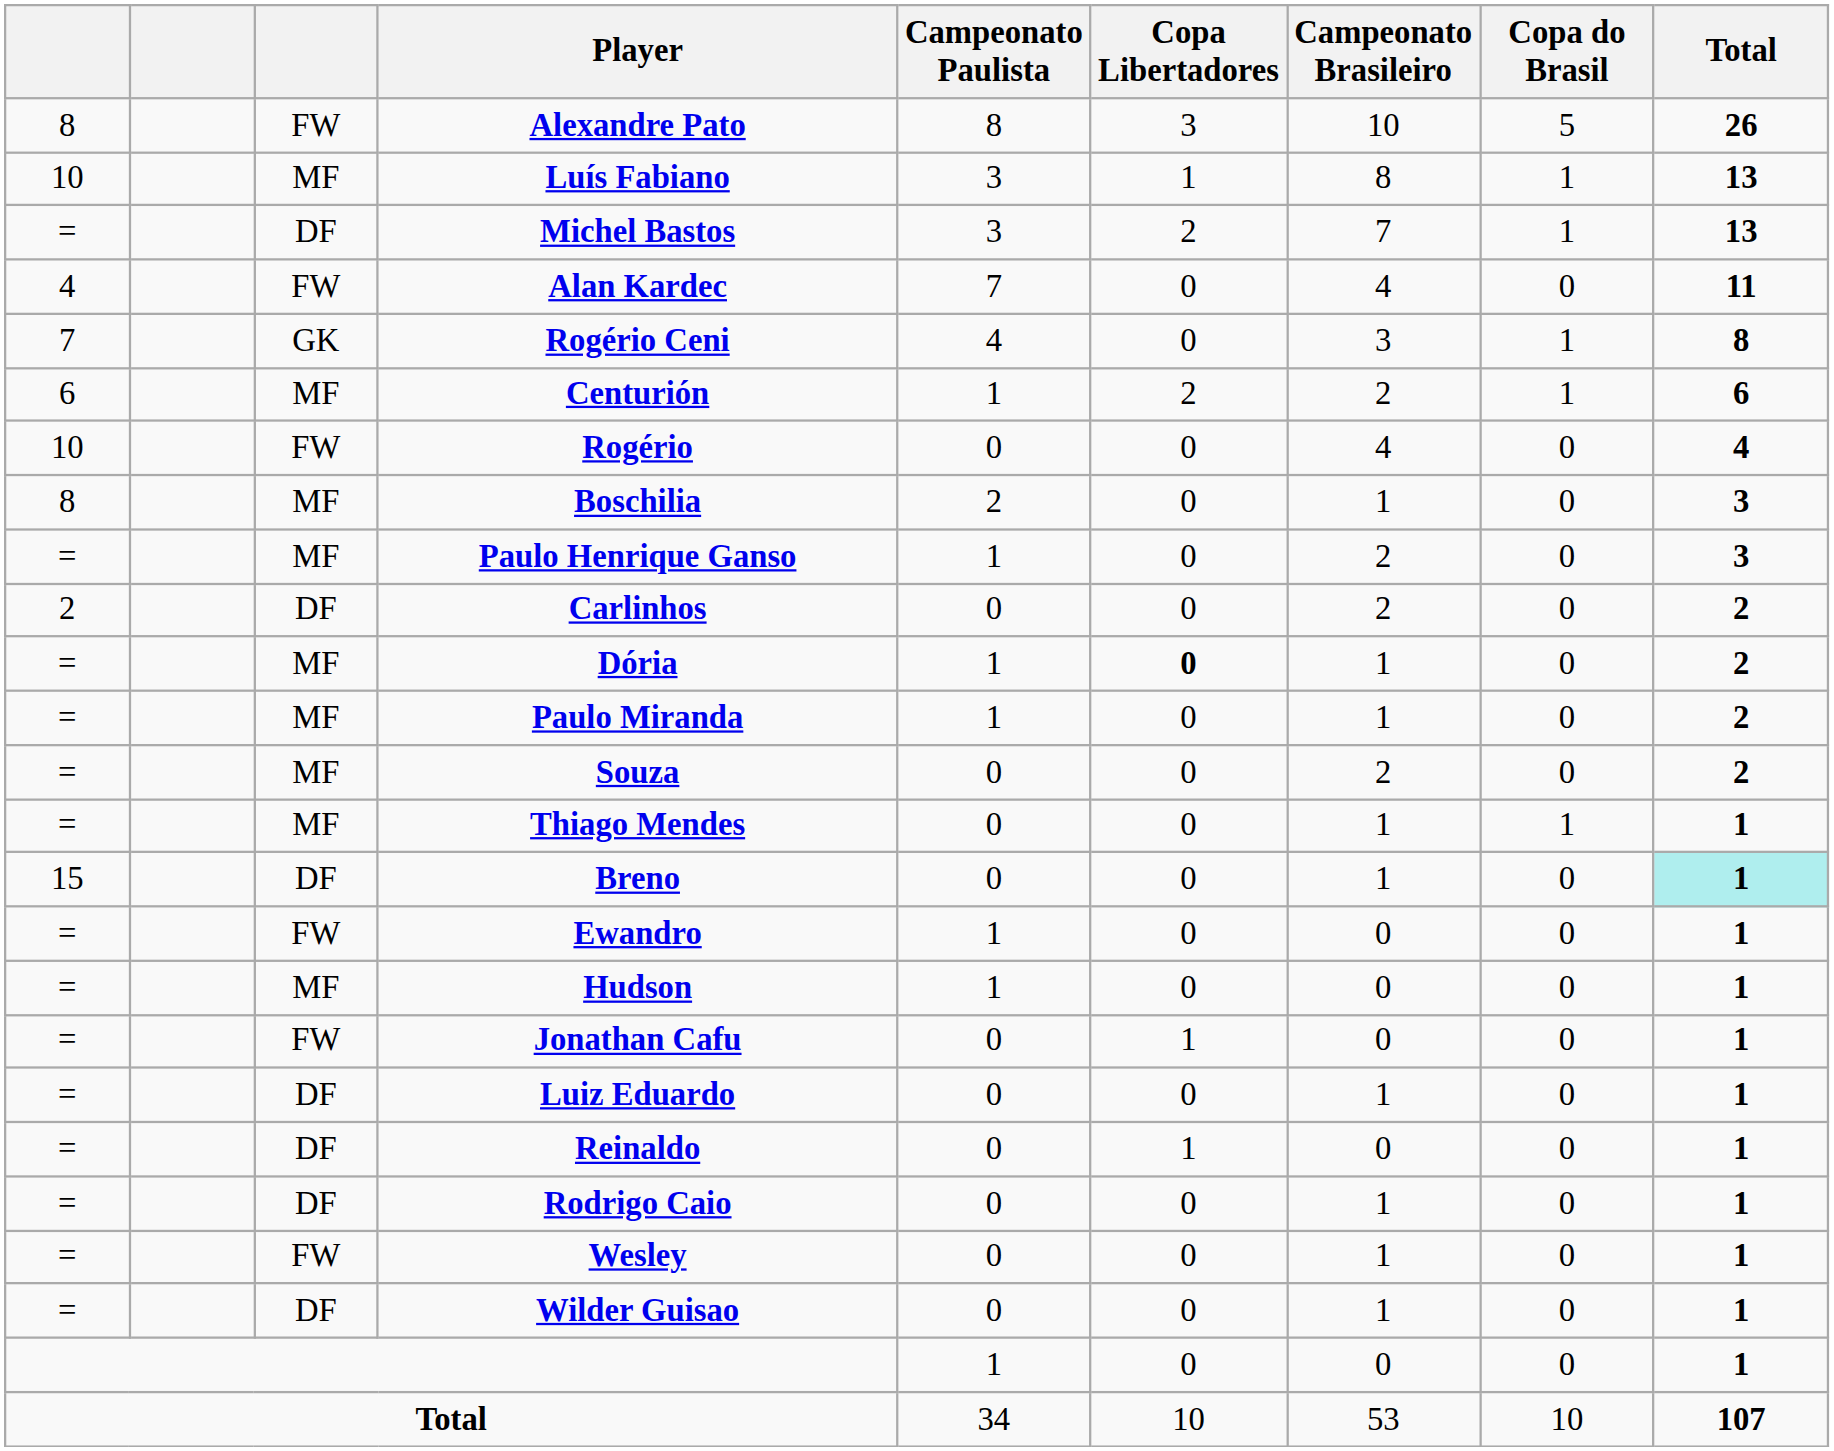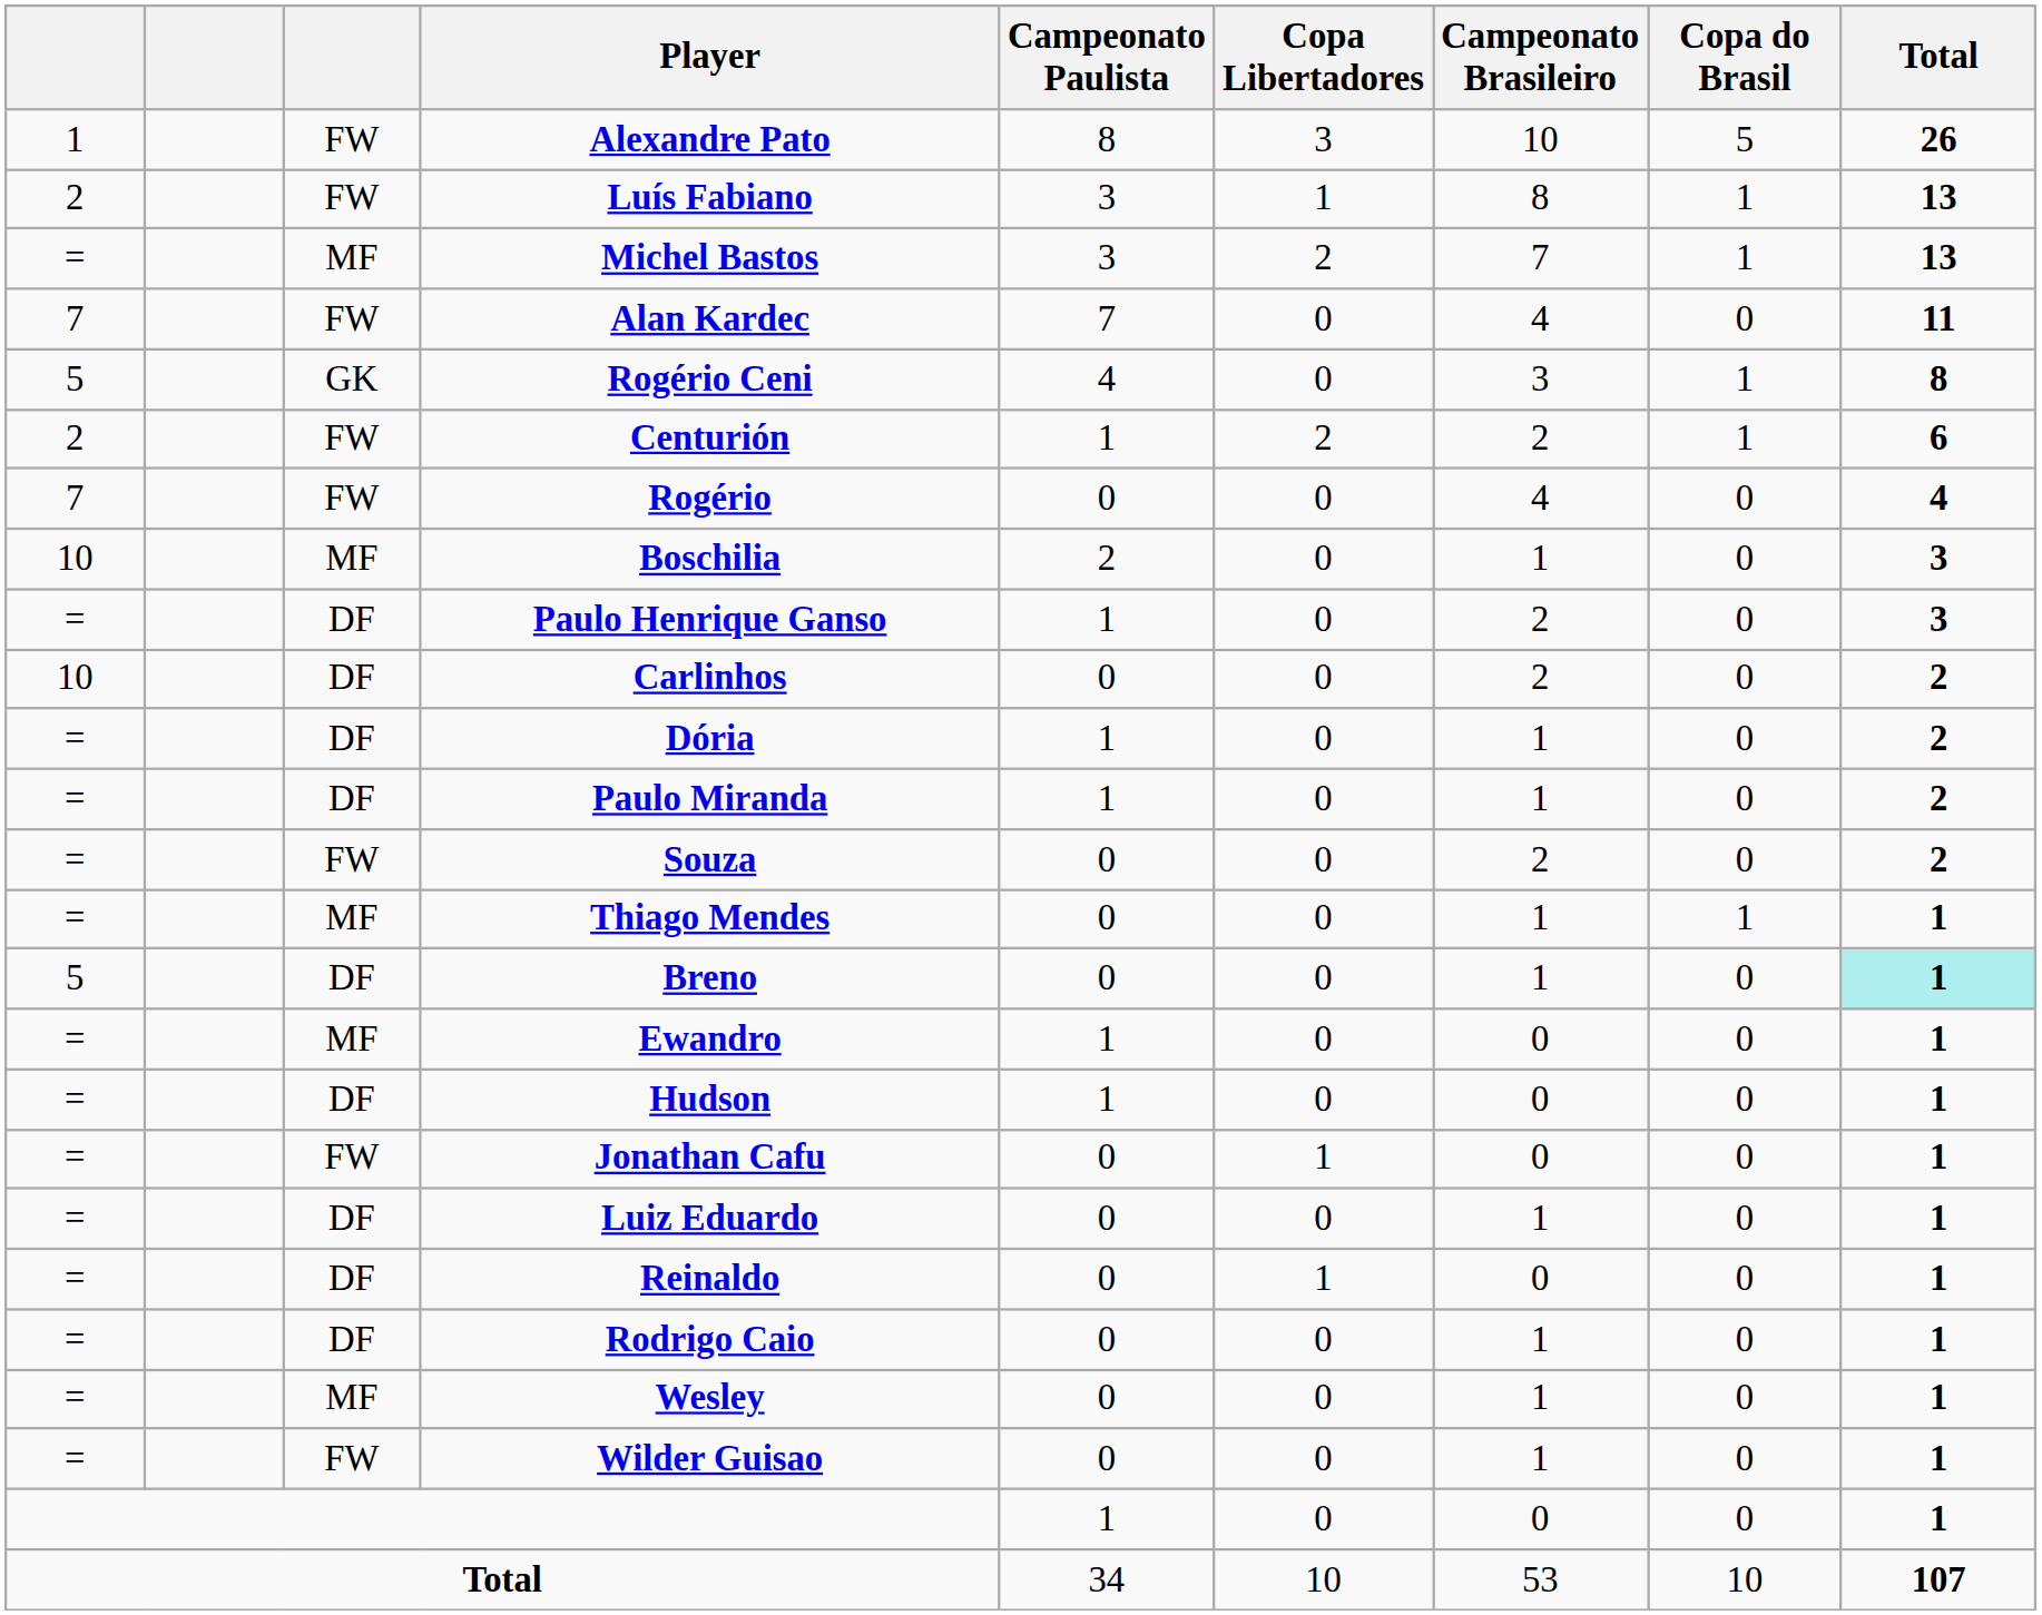Alexandre Pato | column 1: 8 -> 1
Luís Fabiano | column 1: 10 -> 2
Luís Fabiano | column 3: MF -> FW
Michel Bastos | column 3: DF -> MF
Alan Kardec | column 1: 4 -> 7
Rogério Ceni | column 1: 7 -> 5
Centurión | column 1: 6 -> 2
Centurión | column 3: MF -> FW
Rogério | column 1: 10 -> 7
Boschilia | column 1: 8 -> 10
Paulo Henrique Ganso | column 3: MF -> DF
Carlinhos | column 1: 2 -> 10
Dória | column 3: MF -> DF
Dória | Copa Libertadores: bold -> normal
Paulo Miranda | column 3: MF -> DF
Souza | column 3: MF -> FW
Breno | column 1: 15 -> 5
Ewandro | column 3: FW -> MF
Hudson | column 3: MF -> DF
Wesley | column 3: FW -> MF
Wilder Guisao | column 3: DF -> FW
